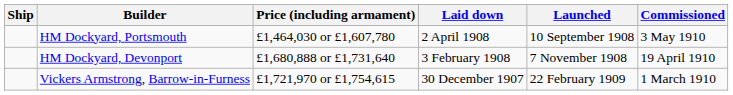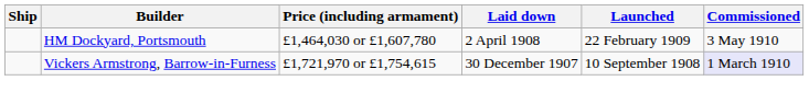HM Dockyard, Portsmouth | Launched: 10 September 1908 -> 22 February 1909
- row: HM Dockyard, Devonport | £1,680,888 or £1,731,640 | 3 February 1908 | 7 November 1908 | 19 April 1910
Vickers Armstrong, Barrow-in-Furness | Launched: 22 February 1909 -> 10 September 1908
Vickers Armstrong, Barrow-in-Furness | Commissioned: no background -> lavender background
